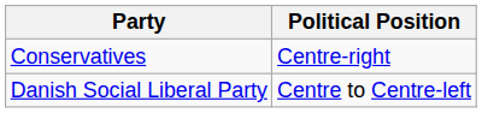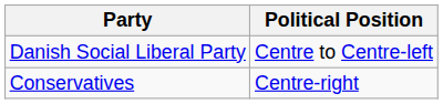rows swapped: Danish Social Liberal Party <-> Conservatives
